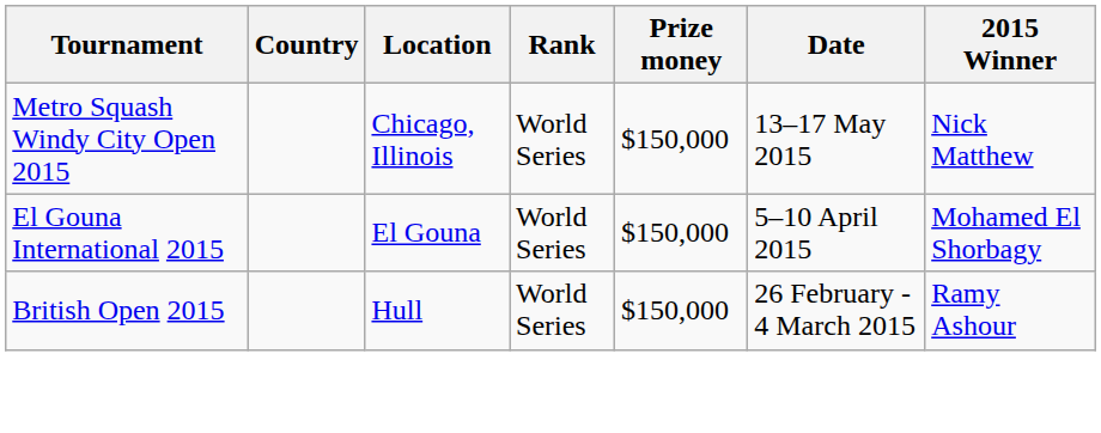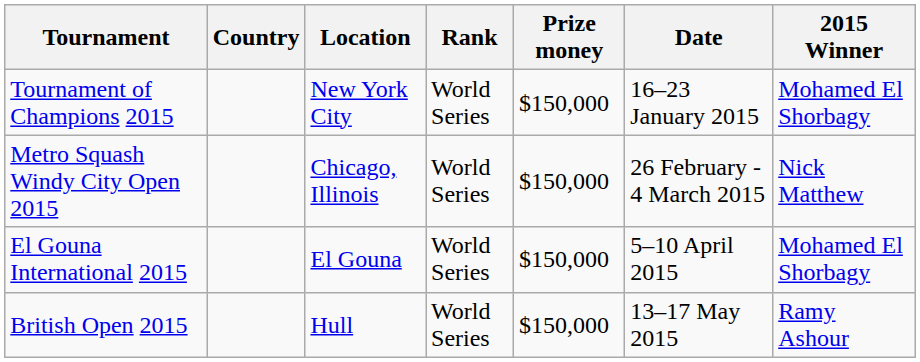+ row: Tournament of Champions 2015 | New York City | World Series | $150,000 | 16–23 January 2015 | Mohamed El Shorbagy
Metro Squash Windy City Open 2015 | Date: 13–17 May 2015 -> 26 February - 4 March 2015
British Open 2015 | Date: 26 February - 4 March 2015 -> 13–17 May 2015
